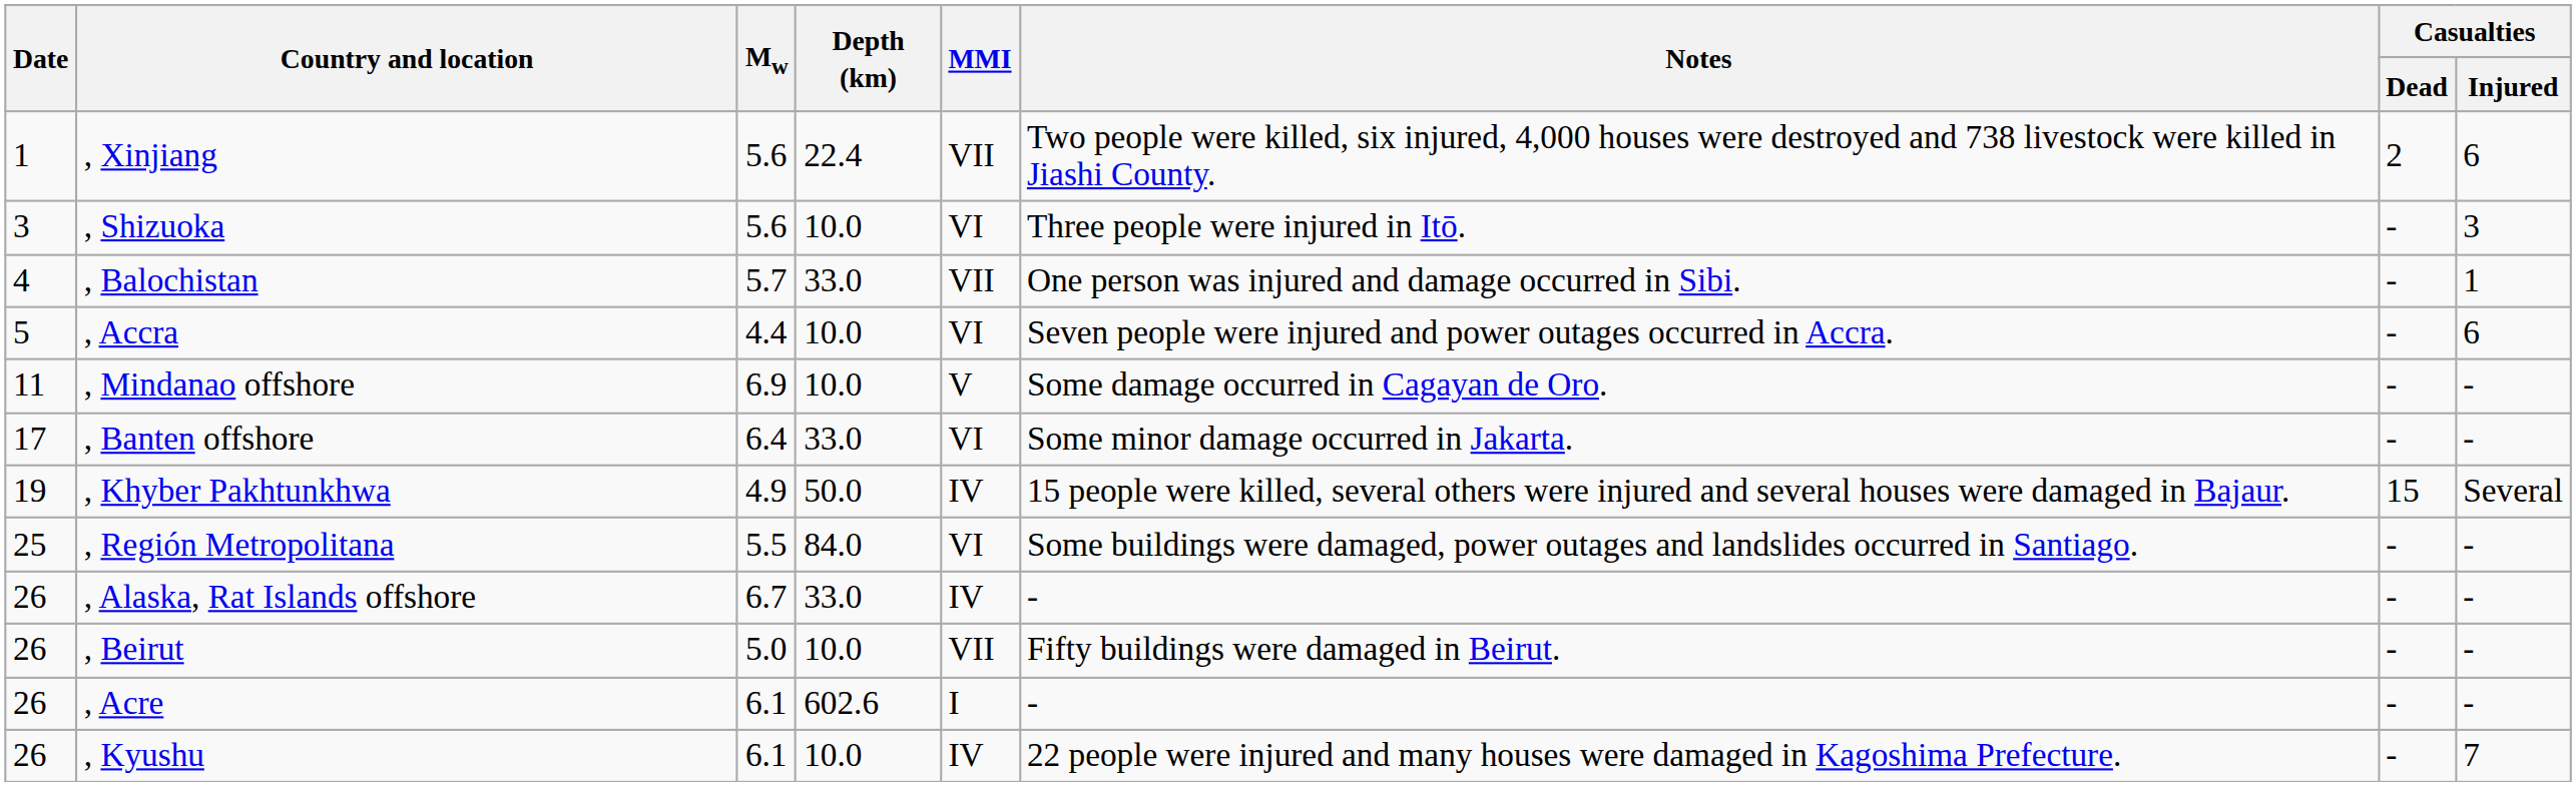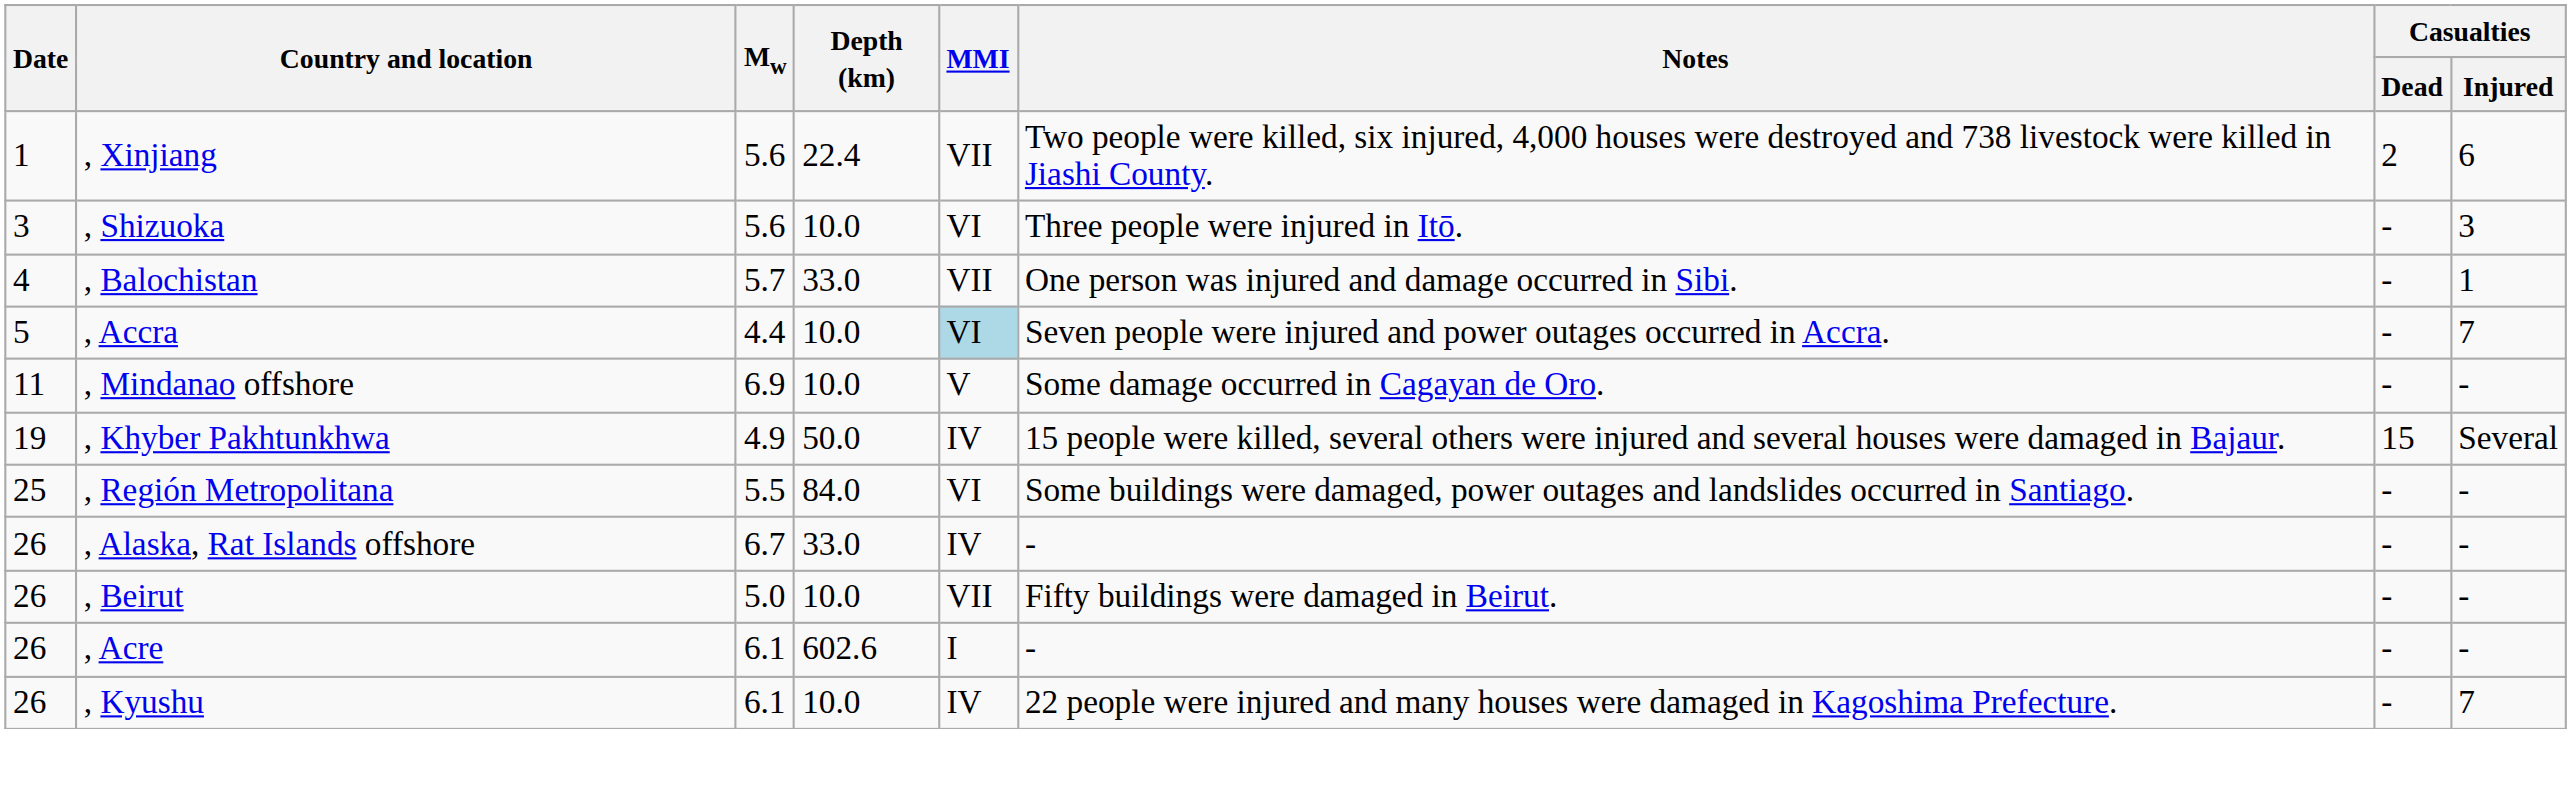, Accra | MMI: no background -> lightblue background
, Accra | Casualties / Injured: 6 -> 7
- row: 17 | , Banten offshore | 6.4 | 33.0 | VI | Some minor damage occurred in Jakarta. | - | -
